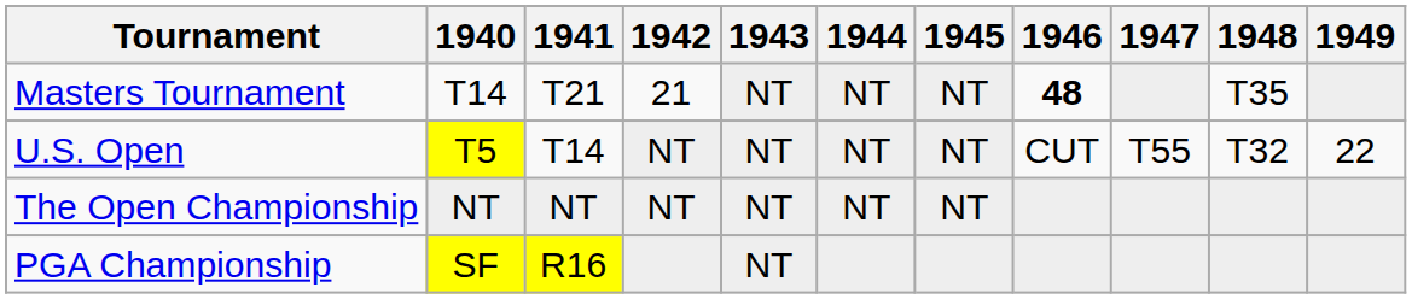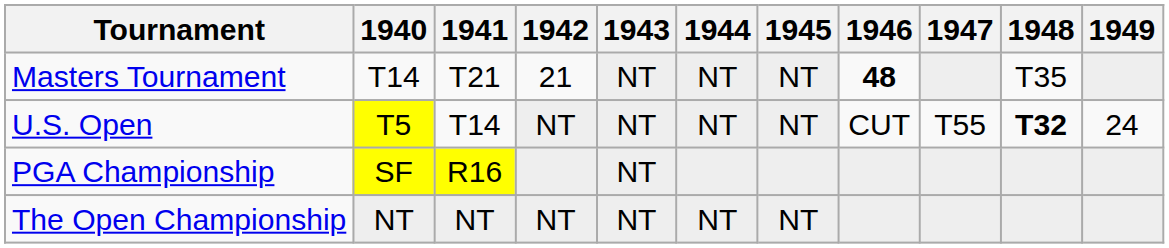U.S. Open | 1948: normal -> bold
U.S. Open | 1949: 22 -> 24
rows swapped: The Open Championship <-> PGA Championship
